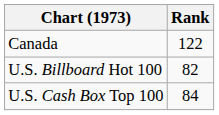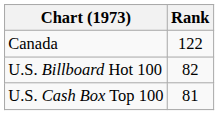U.S. Cash Box Top 100 | Rank: 84 -> 81
